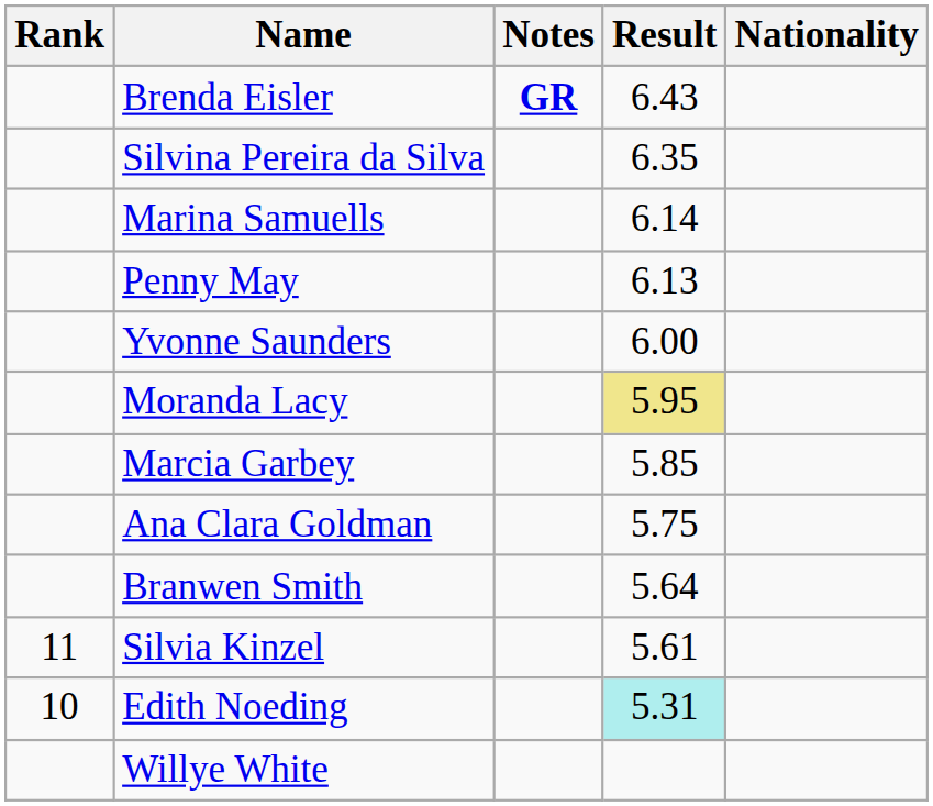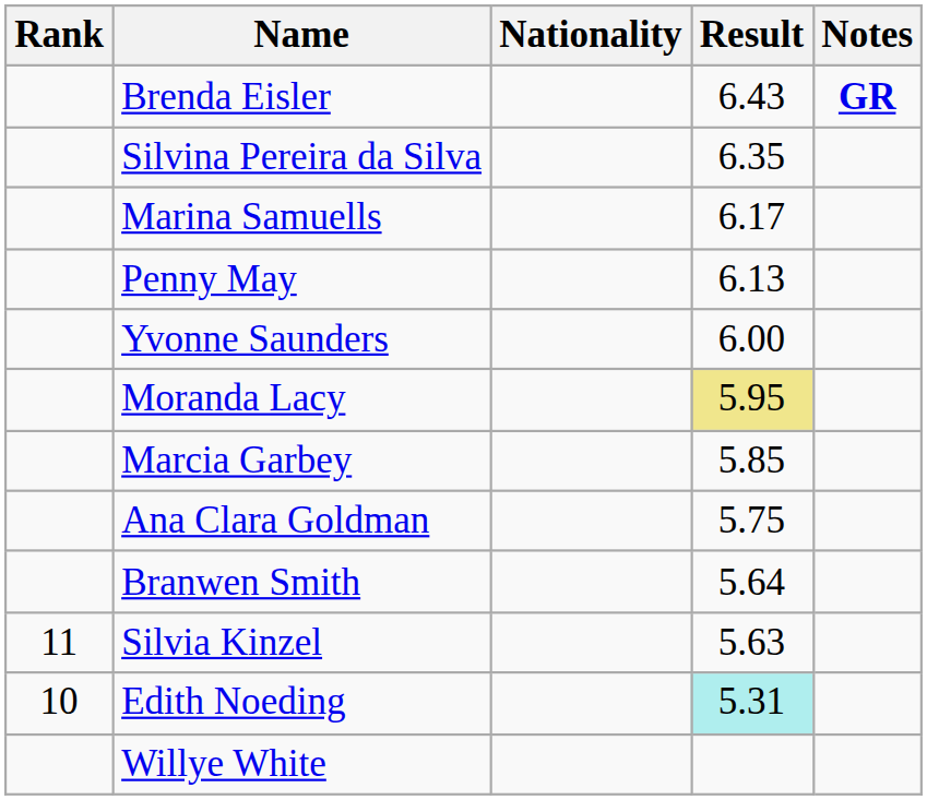columns swapped: Nationality <-> Notes
Marina Samuells | Result: 6.14 -> 6.17
Silvia Kinzel | Result: 5.61 -> 5.63
